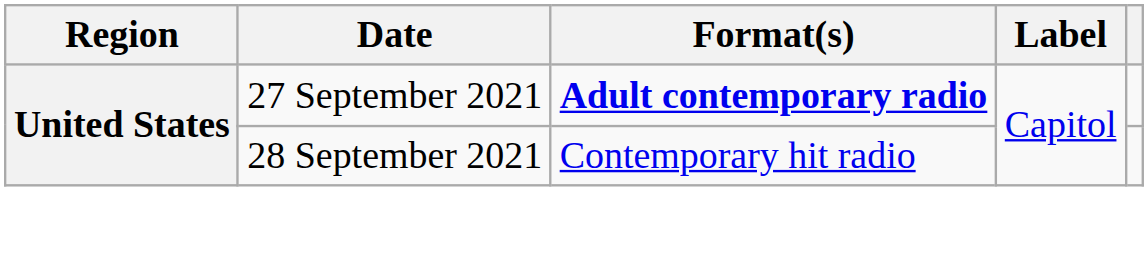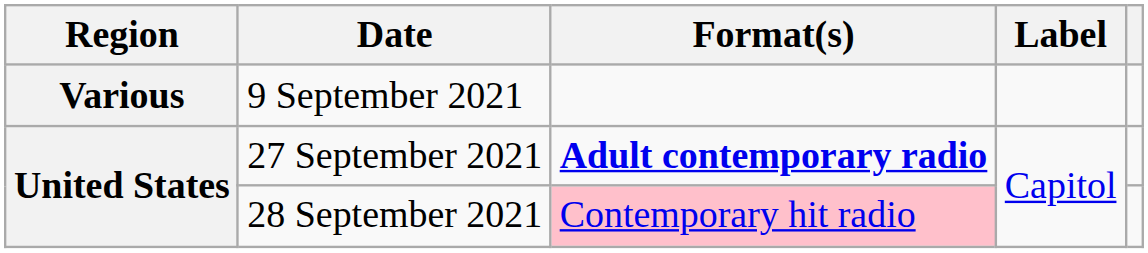+ row: Various | 9 September 2021
28 September 2021 | Format(s): no background -> pink background
